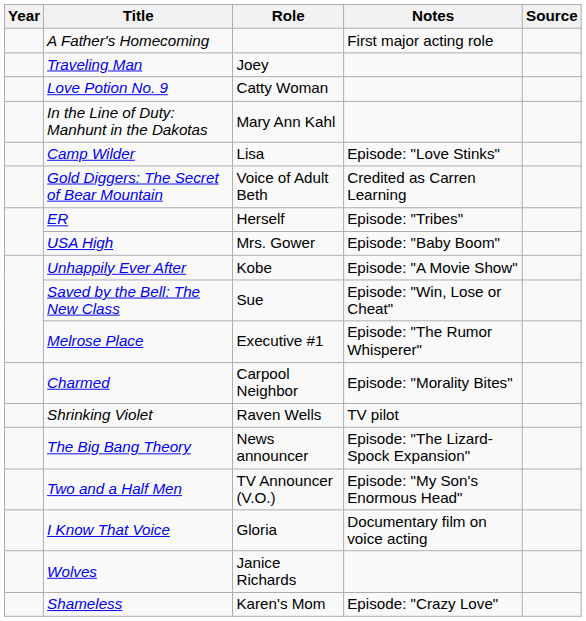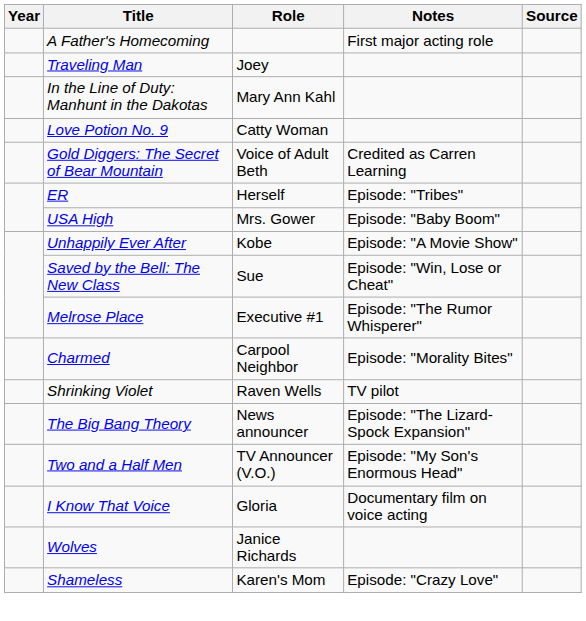rows swapped: In the Line of Duty: Manhunt in the Dakotas <-> Love Potion No. 9
- row: Camp Wilder | Lisa | Episode: "Love Stinks"
